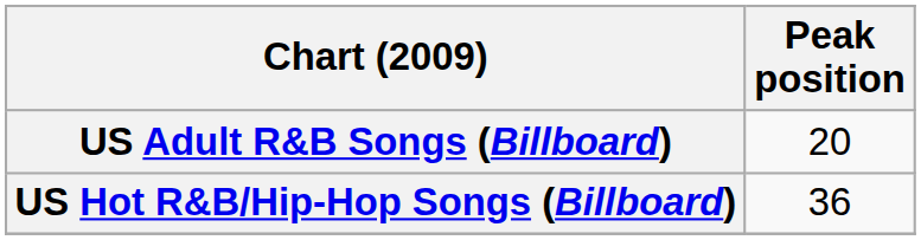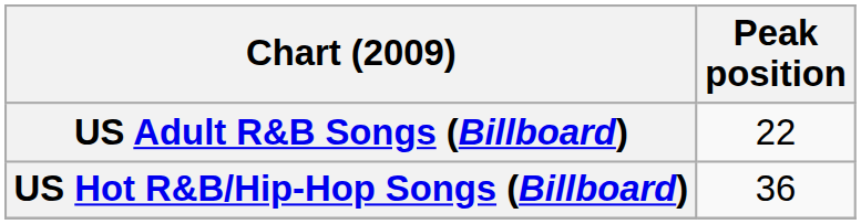US Adult R&B Songs (Billboard) | Peak position: 20 -> 22
